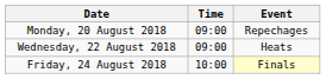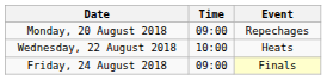Wednesday, 22 August 2018 | Time: 09:00 -> 10:00
Friday, 24 August 2018 | Time: 10:00 -> 09:00
